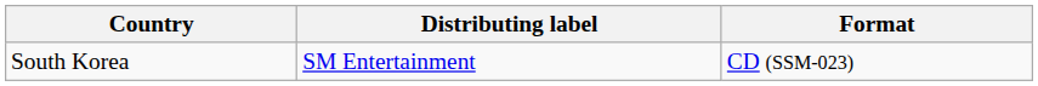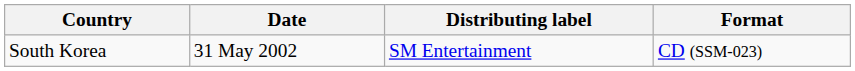+ column: Date | 31 May 2002
